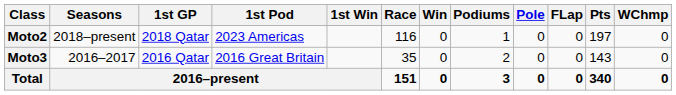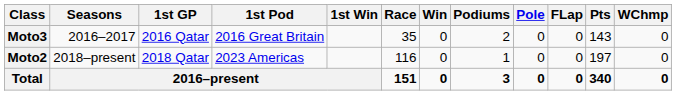rows swapped: Moto3 <-> Moto2
